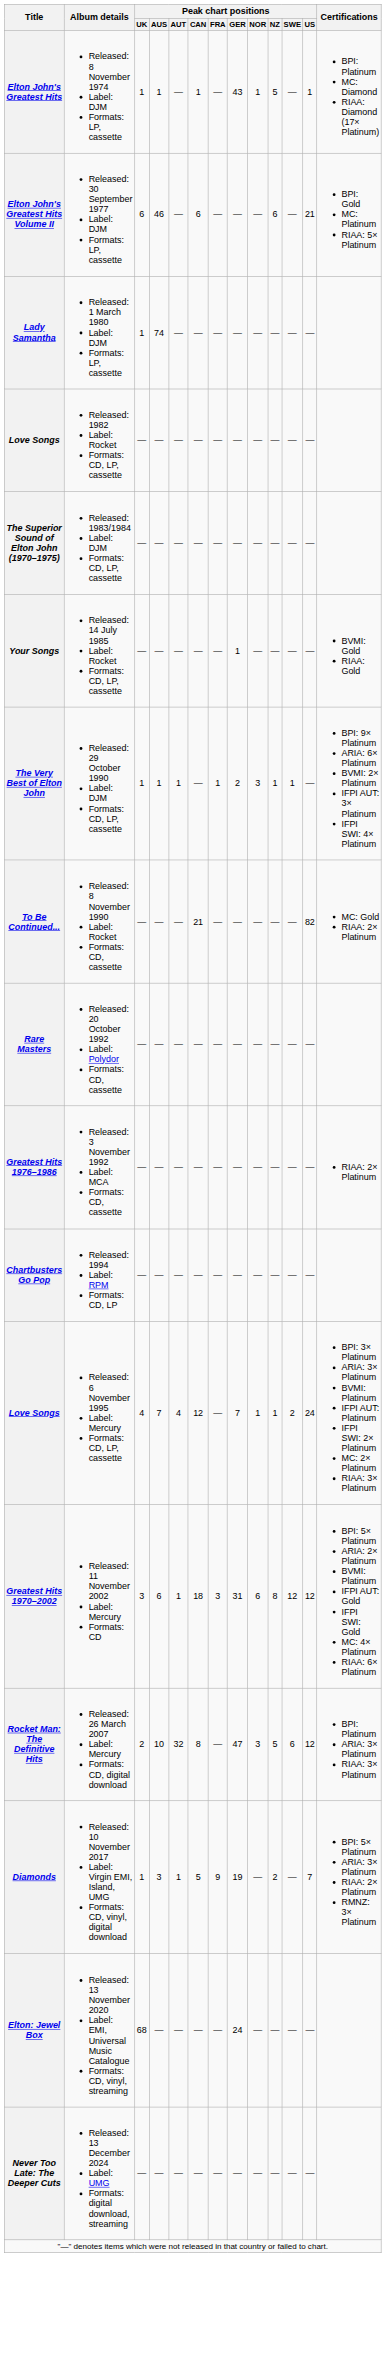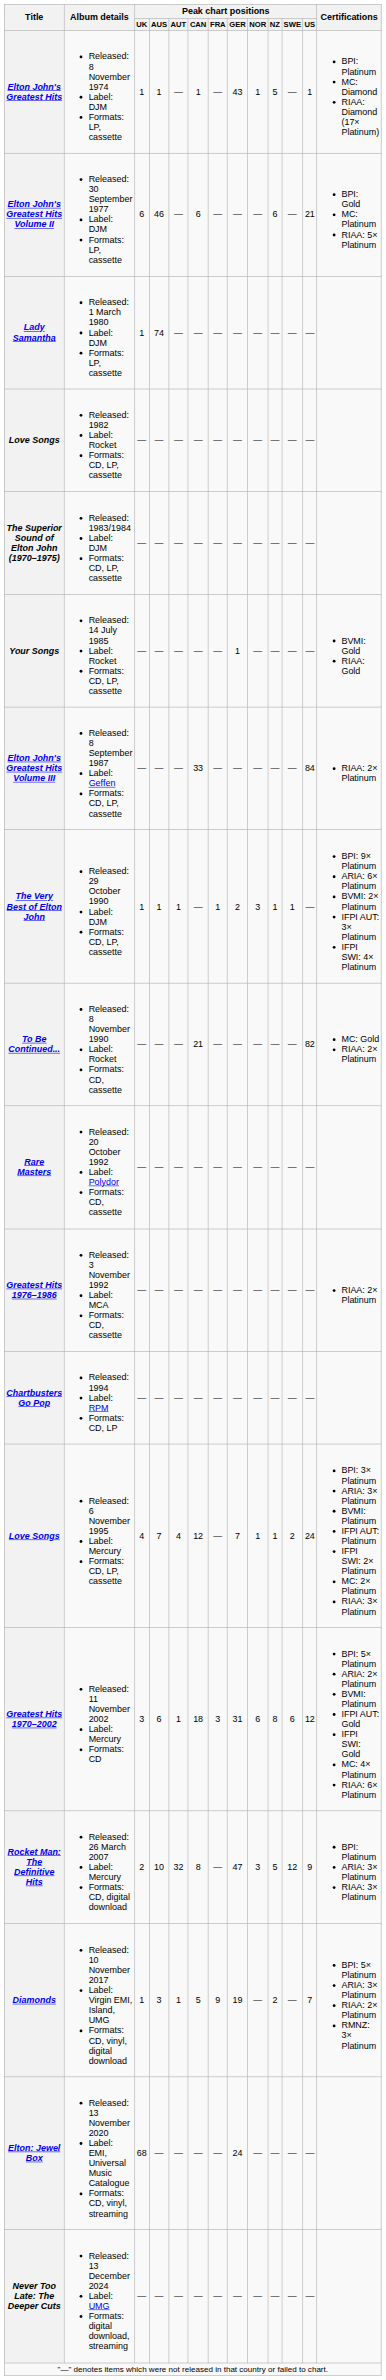+ row: Elton John's Greatest Hits Volume III | Released: 8 September 1987 Label: Geffen Formats: CD, LP, cassette | — | — | — | 33 | — | — | — | — | — | 84 | RIAA: 2× Platinum
Greatest Hits 1970–2002 | Peak chart positions / SWE: 12 -> 6
Rocket Man: The Definitive Hits | Peak chart positions / SWE: 6 -> 12
Rocket Man: The Definitive Hits | Peak chart positions / US: 12 -> 9
